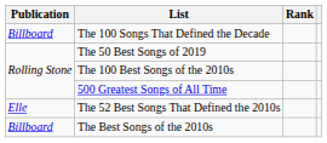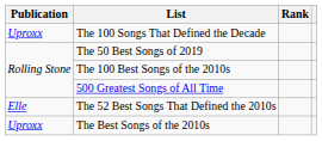The 100 Songs That Defined the Decade | Publication: Billboard -> Uproxx
The Best Songs of the 2010s | Publication: Billboard -> Uproxx
